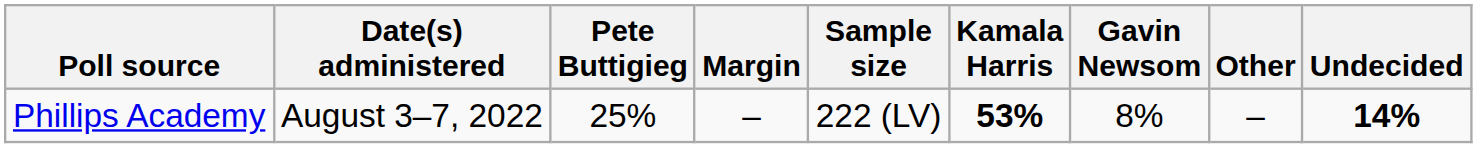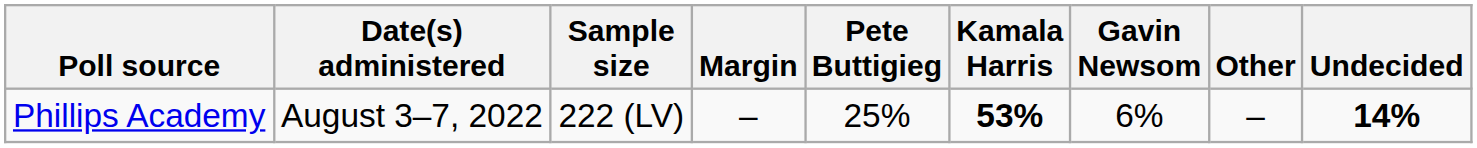columns swapped: Sample size <-> Pete Buttigieg
Phillips Academy | Gavin Newsom: 8% -> 6%
